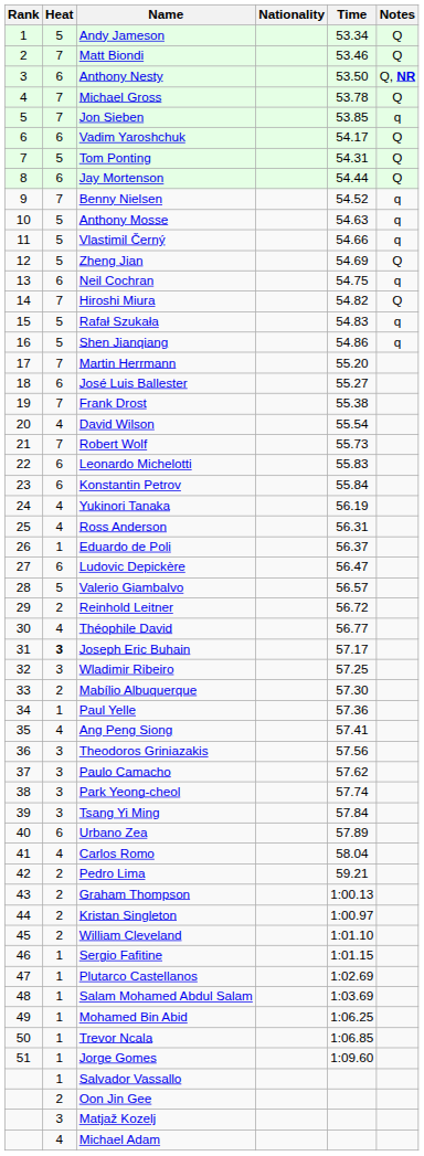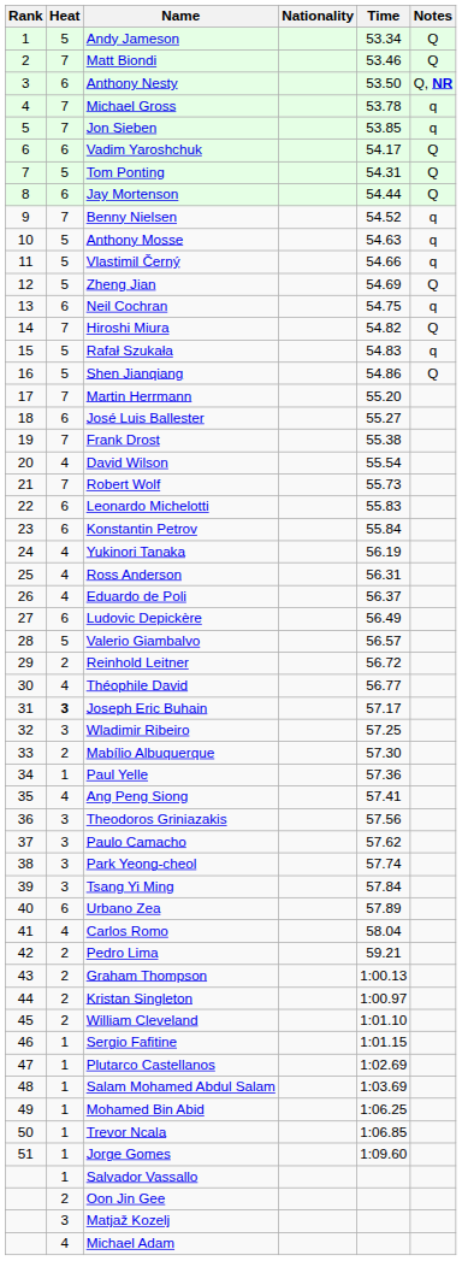Michael Gross | Notes: Q -> q
Shen Jianqiang | Notes: q -> Q
Eduardo de Poli | Heat: 1 -> 4
Ludovic Depickère | Time: 56.47 -> 56.49
